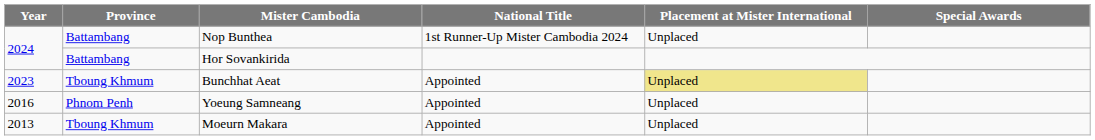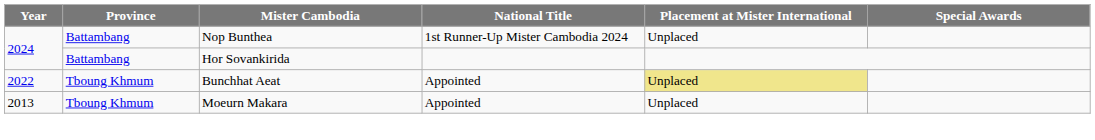Bunchhat Aeat | Year: 2023 -> 2022
- row: 2016 | Phnom Penh | Yoeung Samneang | Appointed | Unplaced
